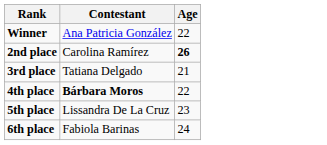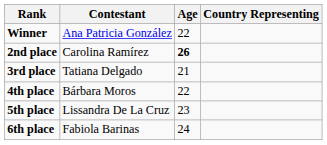+ column: Country Representing
4th place | Contestant: bold -> normal
